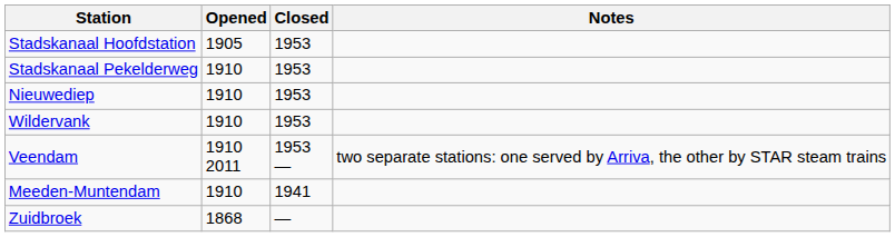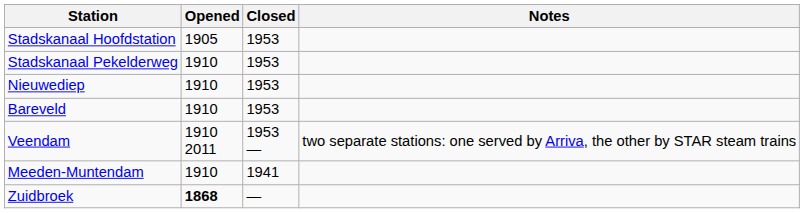+ row: Bareveld | 1910 | 1953
- row: Wildervank | 1910 | 1953
Zuidbroek | Opened: normal -> bold
